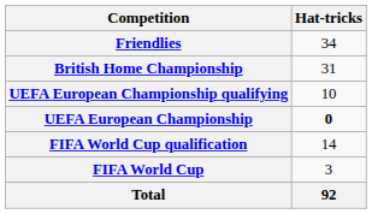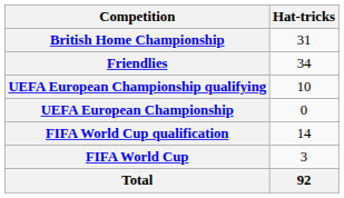rows swapped: Friendlies <-> British Home Championship
UEFA European Championship | Hat-tricks: bold -> normal
